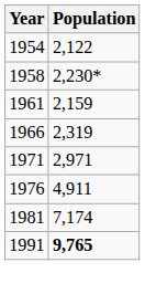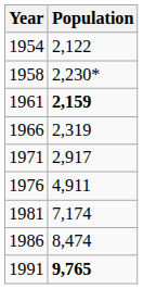1961 | Population: normal -> bold
1971 | Population: 2,971 -> 2,917
+ row: 1986 | 8,474
